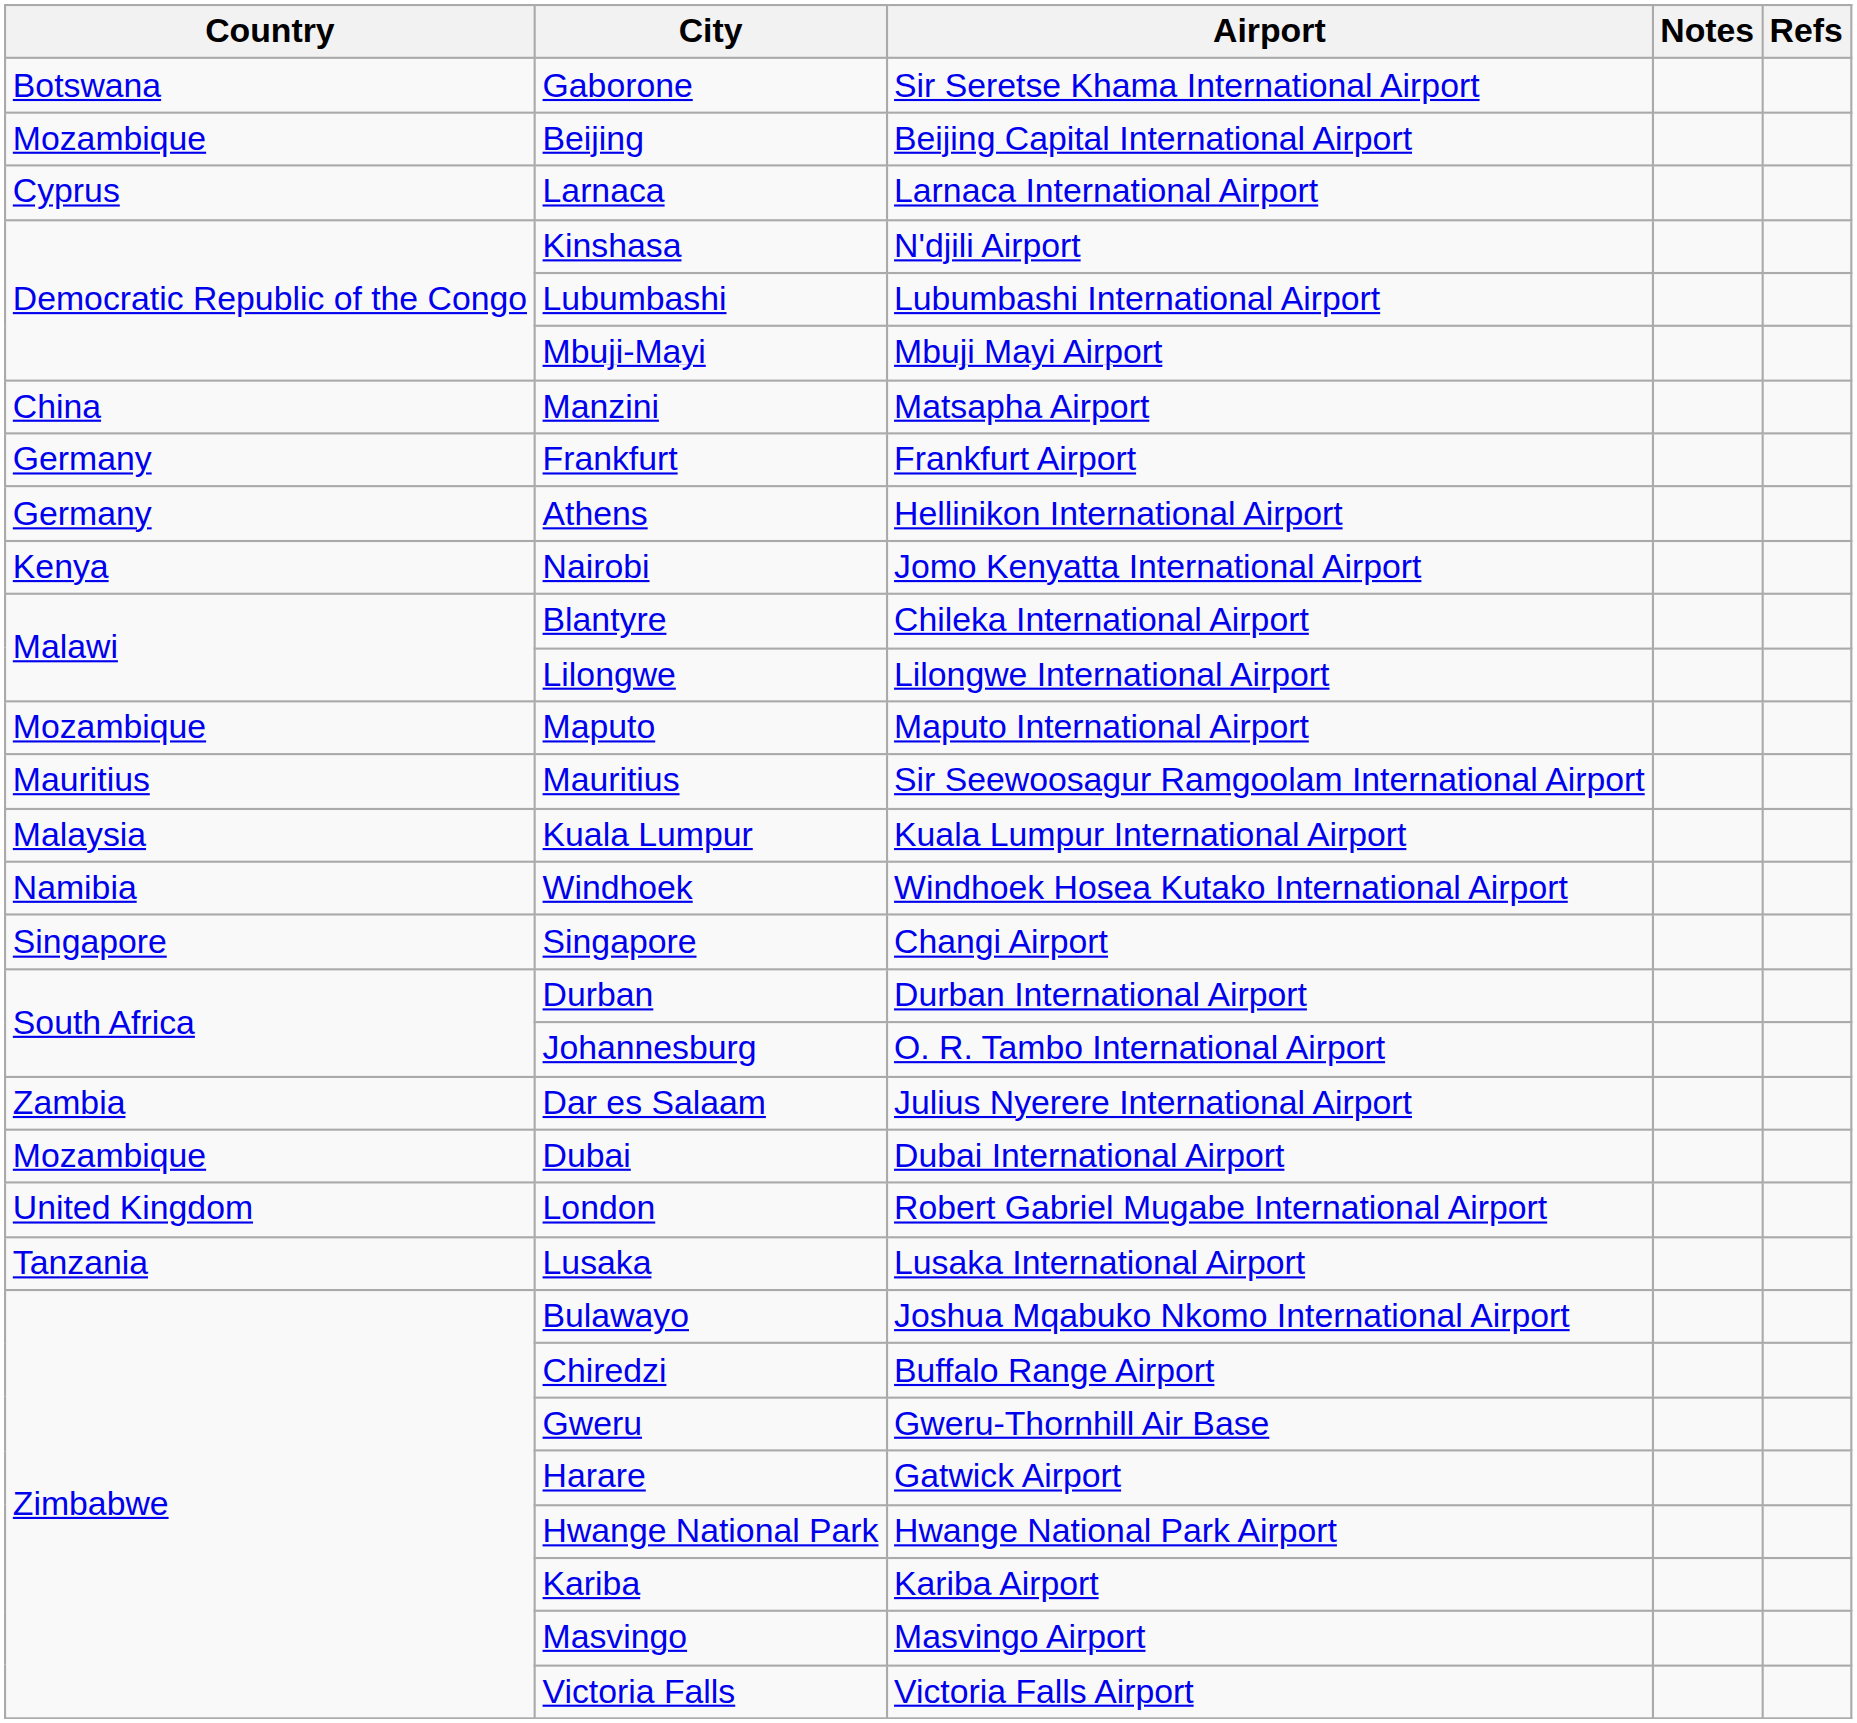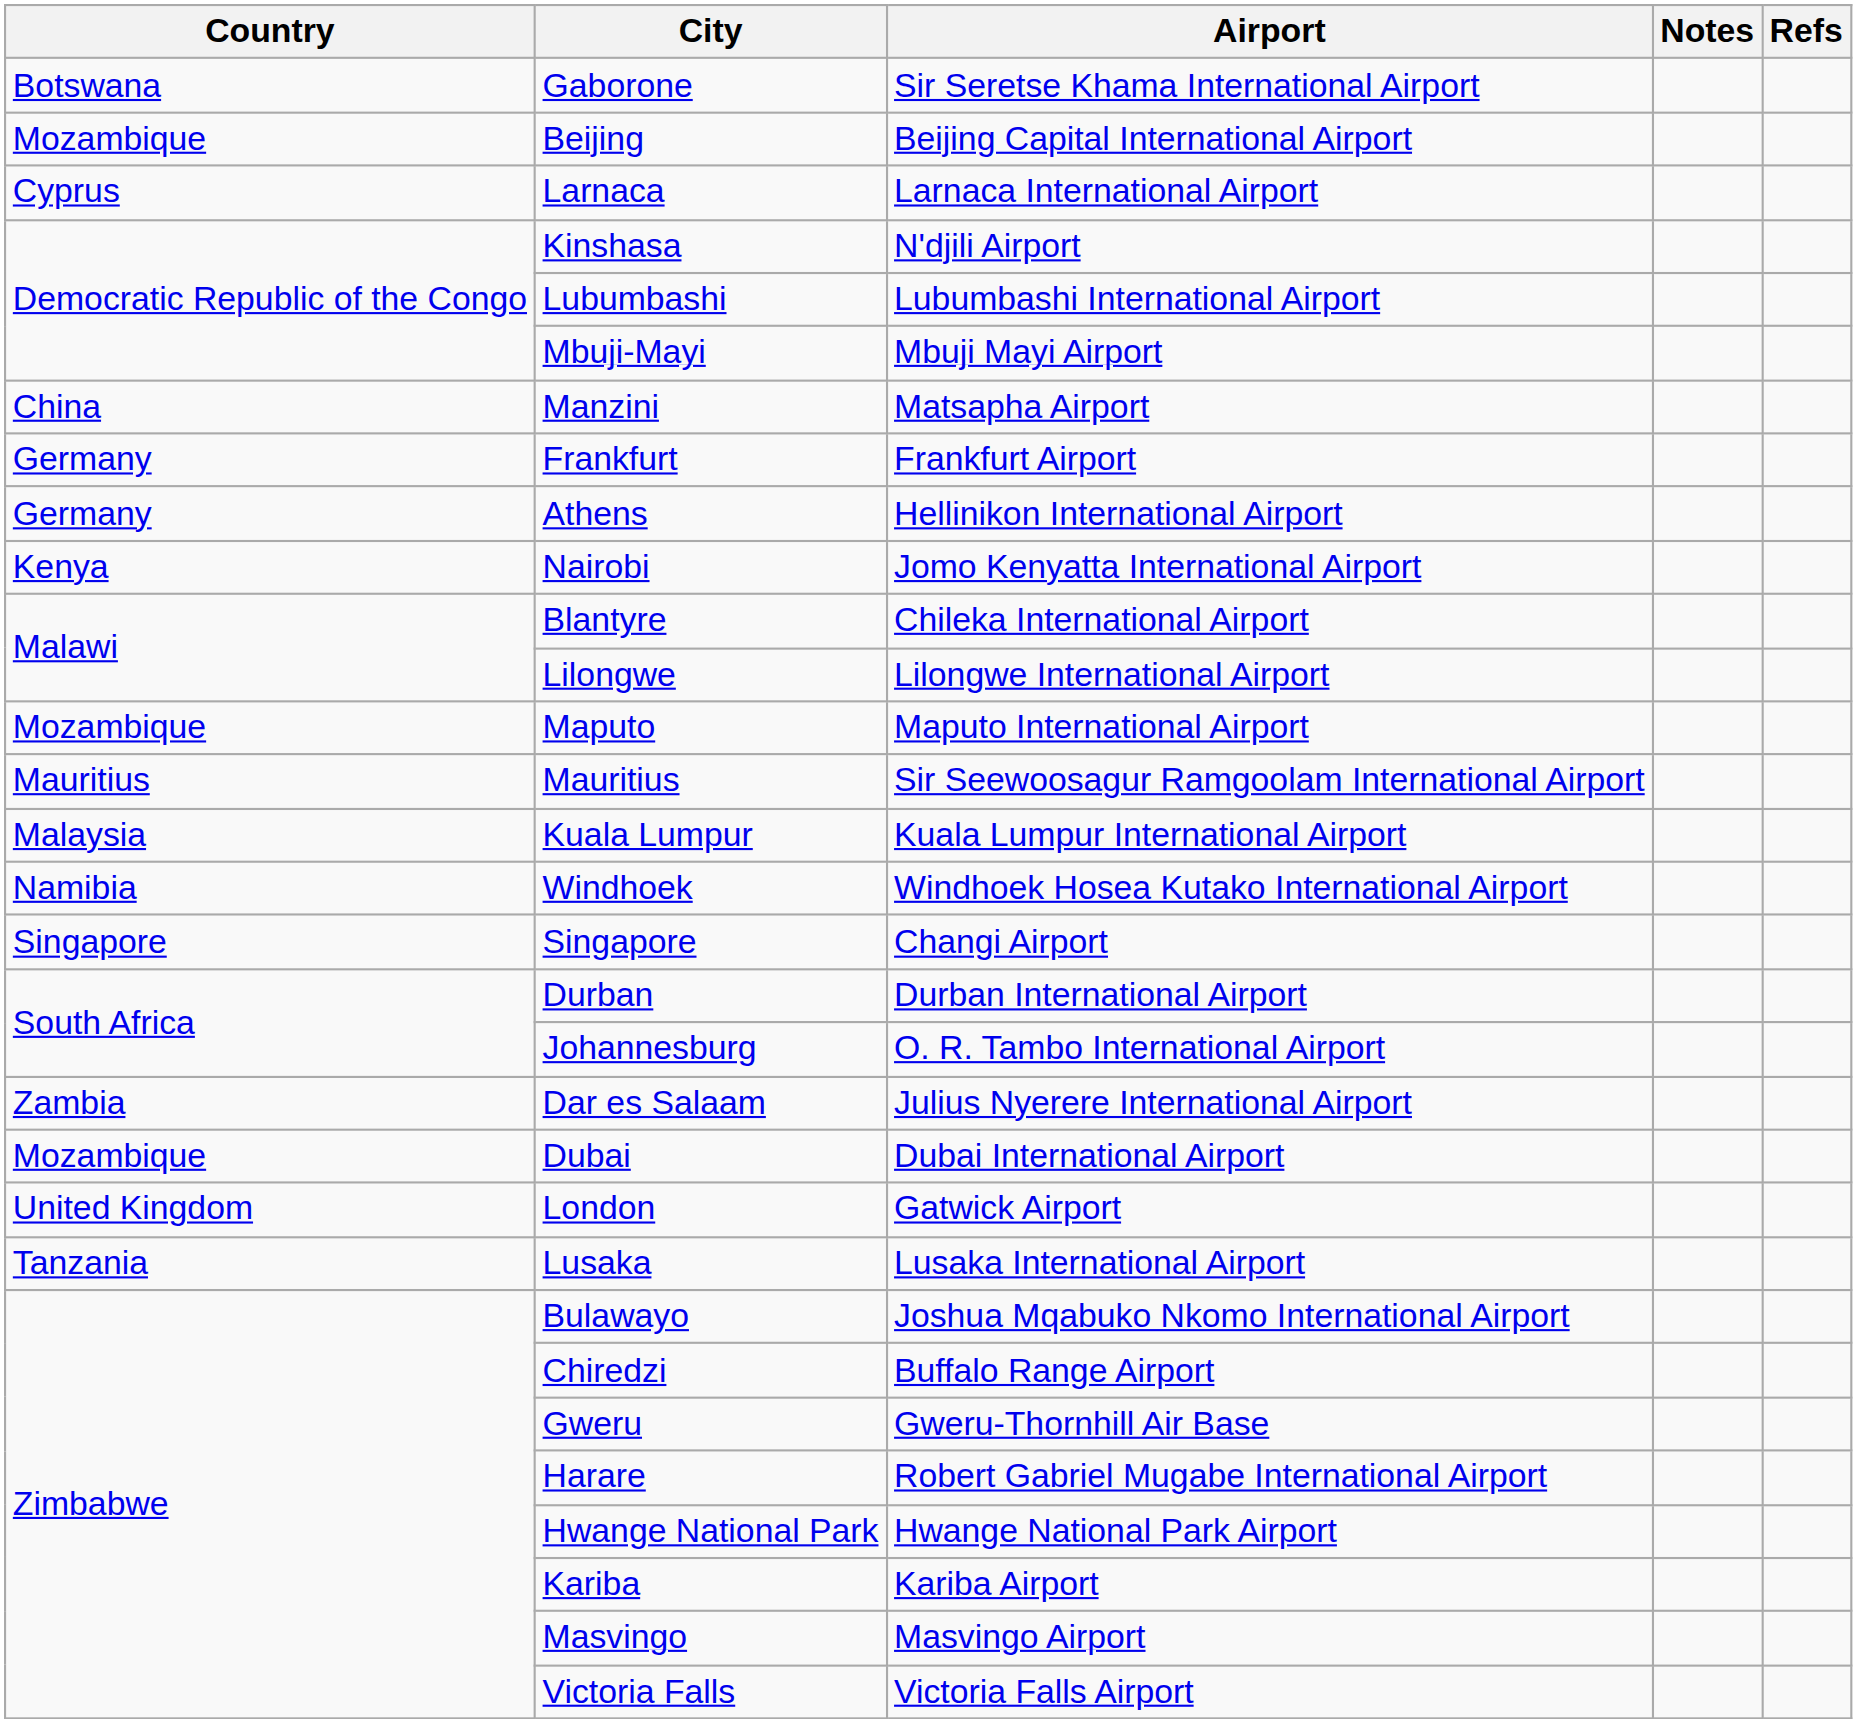London | Airport: Robert Gabriel Mugabe International Airport -> Gatwick Airport
Harare | Airport: Gatwick Airport -> Robert Gabriel Mugabe International Airport
